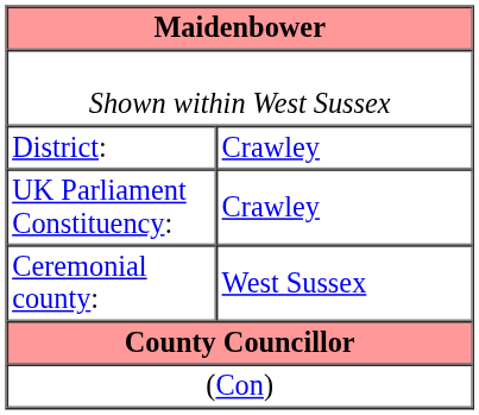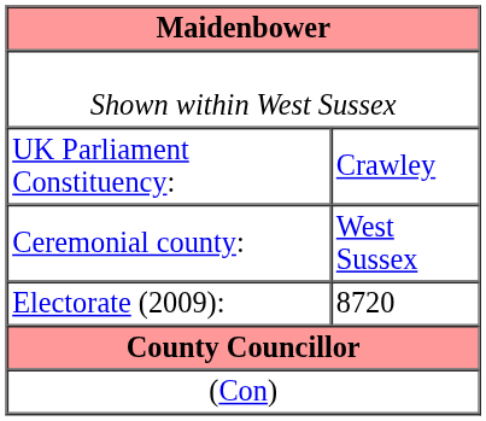- row: District: | Crawley
+ row: Electorate (2009): | 8720
